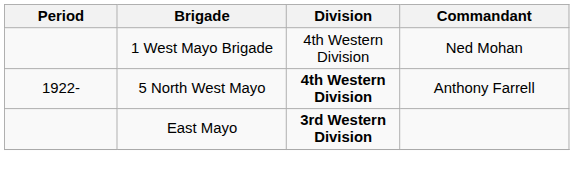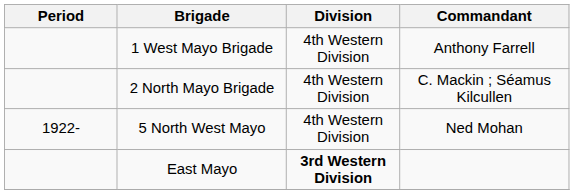1 West Mayo Brigade | Commandant: Ned Mohan -> Anthony Farrell
+ row: 2 North Mayo Brigade | 4th Western Division | C. Mackin ; Séamus Kilcullen
5 North West Mayo | Division: bold -> normal
5 North West Mayo | Commandant: Anthony Farrell -> Ned Mohan
